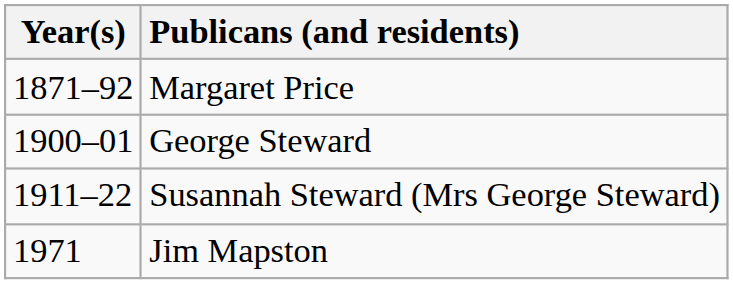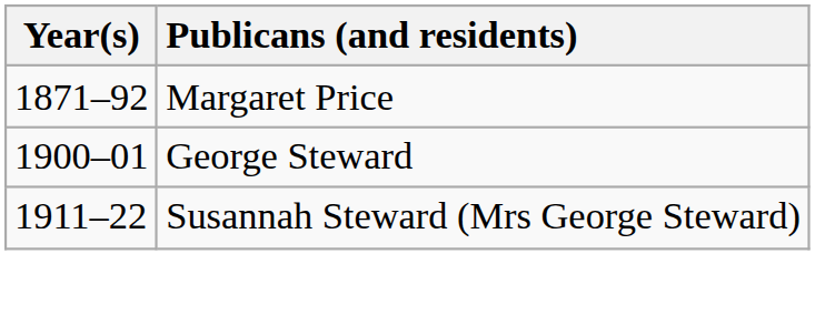- row: 1971 | Jim Mapston
